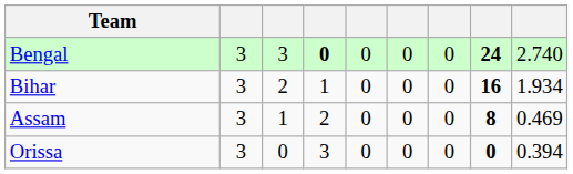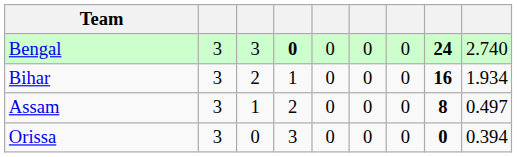Assam | column 9: 0.469 -> 0.497
